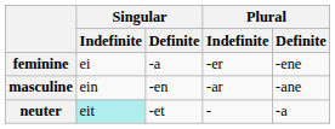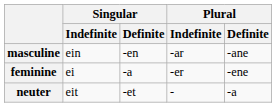rows swapped: masculine <-> feminine
neuter | Singular / Indefinite: paleturquoise background -> no background
